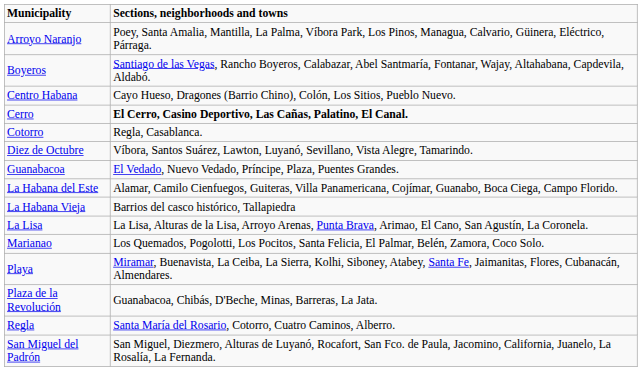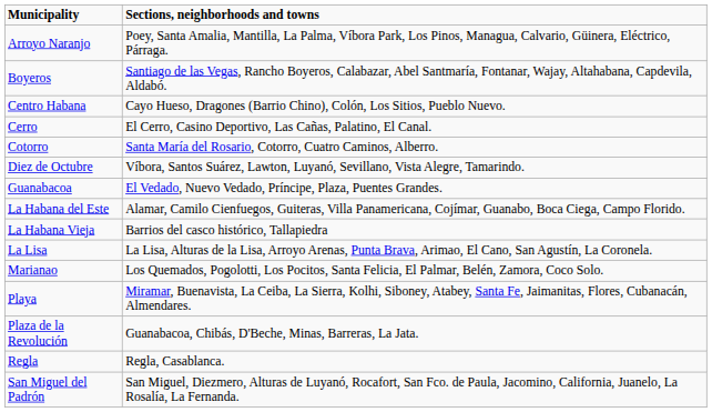Cerro | Sections, neighborhoods and towns: bold -> normal
Cotorro | Sections, neighborhoods and towns: Regla, Casablanca. -> Santa María del Rosario, Cotorro, Cuatro Caminos, Alberro.
Regla | Sections, neighborhoods and towns: Santa María del Rosario, Cotorro, Cuatro Caminos, Alberro. -> Regla, Casablanca.
